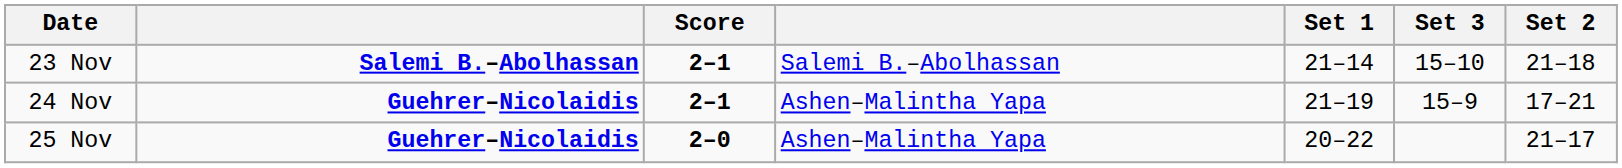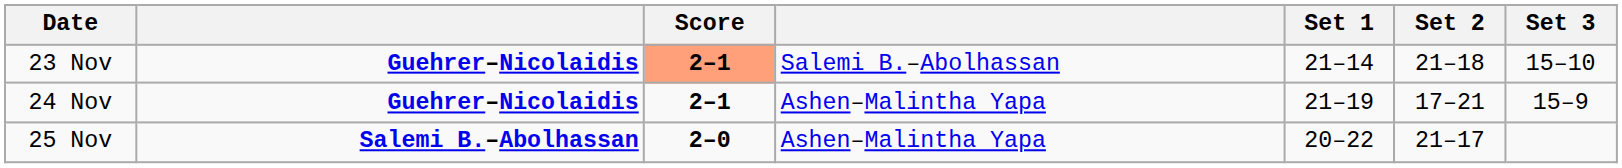columns swapped: Set 2 <-> Set 3
23 Nov | column 2: Salemi B.–Abolhassan -> Guehrer–Nicolaidis
23 Nov | Score: no background -> lightsalmon background
25 Nov | column 2: Guehrer–Nicolaidis -> Salemi B.–Abolhassan
